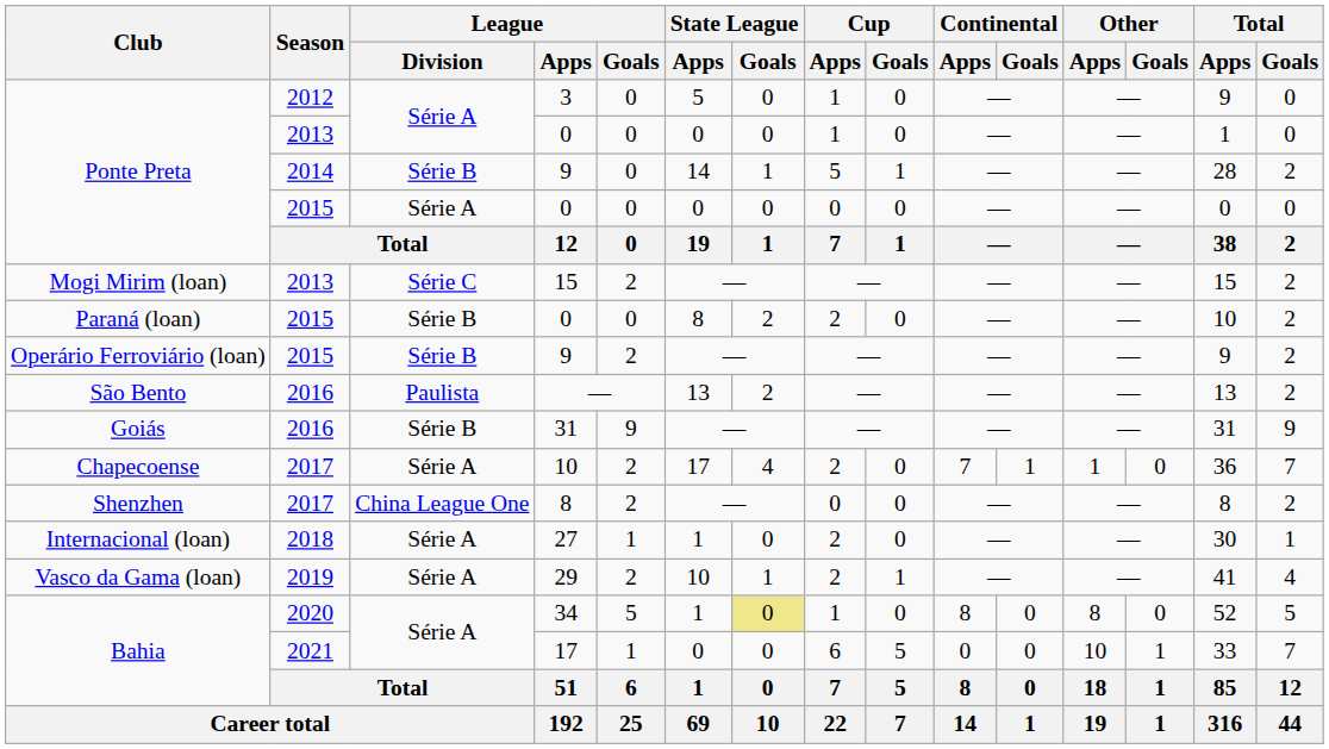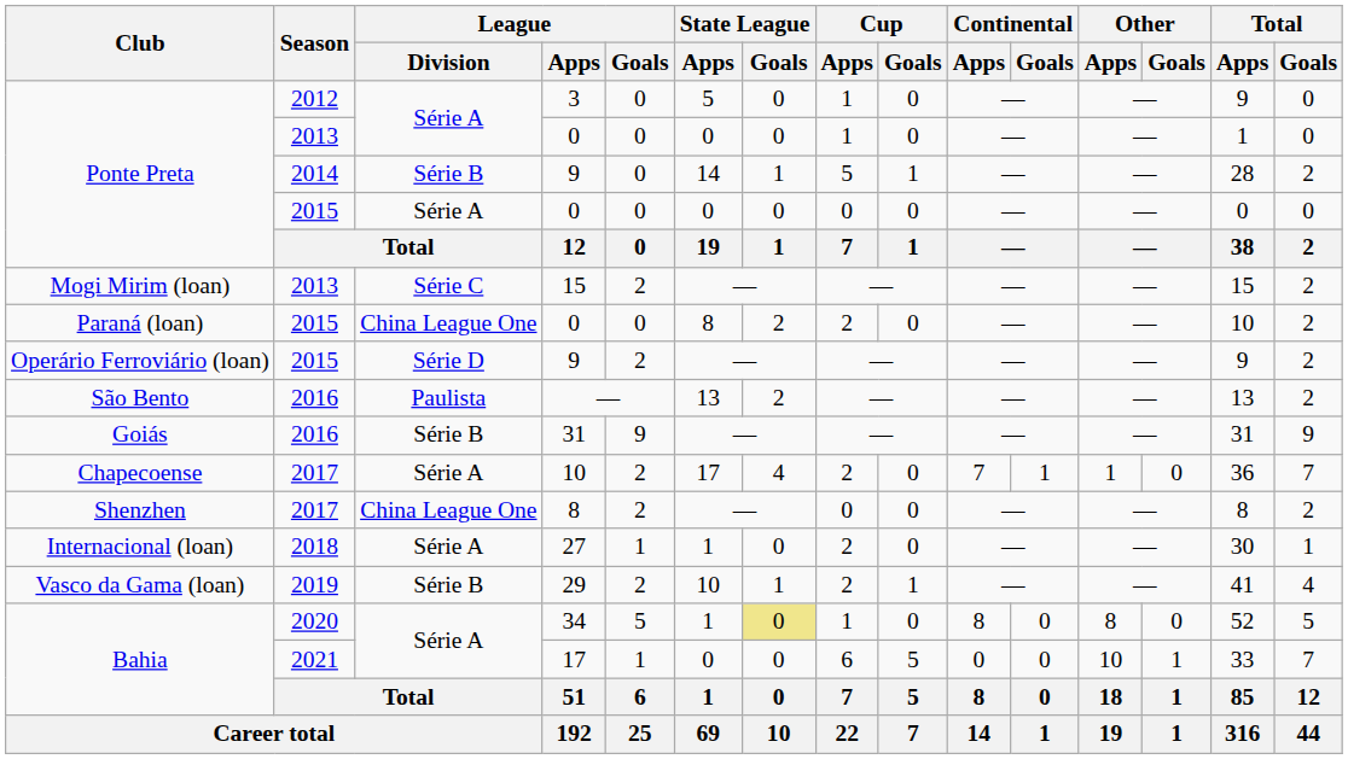Paraná (loan) / 0 | League / Division: Série B -> China League One
Operário Ferroviário (loan) / 9 | League / Division: Série B -> Série D
29 | League / Division: Série A -> Série B
